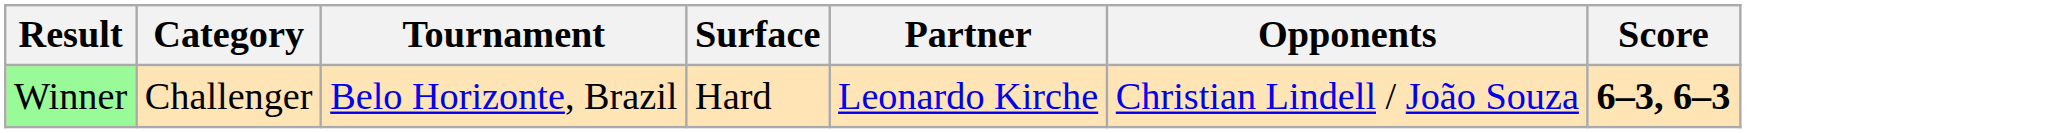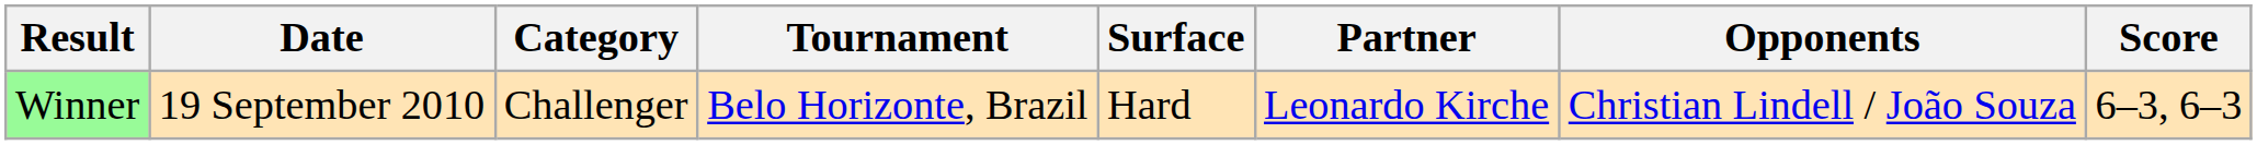+ column: Date | 19 September 2010
Winner | Score: bold -> normal
